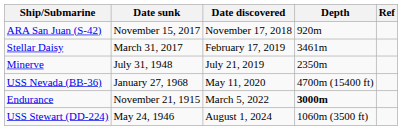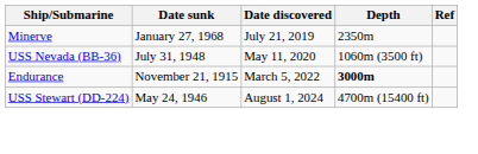- row: ARA San Juan (S-42) | November 15, 2017 | November 17, 2018 | 920m
- row: Stellar Daisy | March 31, 2017 | February 17, 2019 | 3461m
Minerve | Date sunk: July 31, 1948 -> January 27, 1968
USS Nevada (BB-36) | Date sunk: January 27, 1968 -> July 31, 1948
USS Nevada (BB-36) | Depth: 4700m (15400 ft) -> 1060m (3500 ft)
USS Stewart (DD-224) | Depth: 1060m (3500 ft) -> 4700m (15400 ft)
